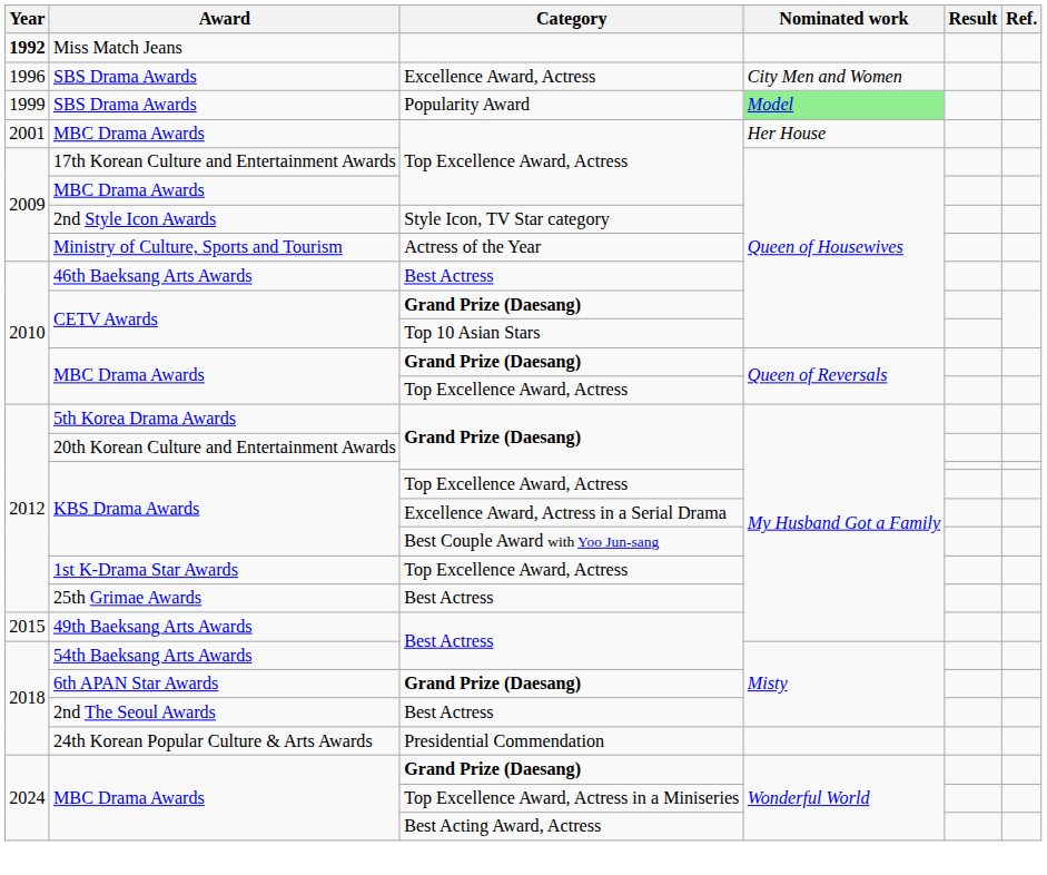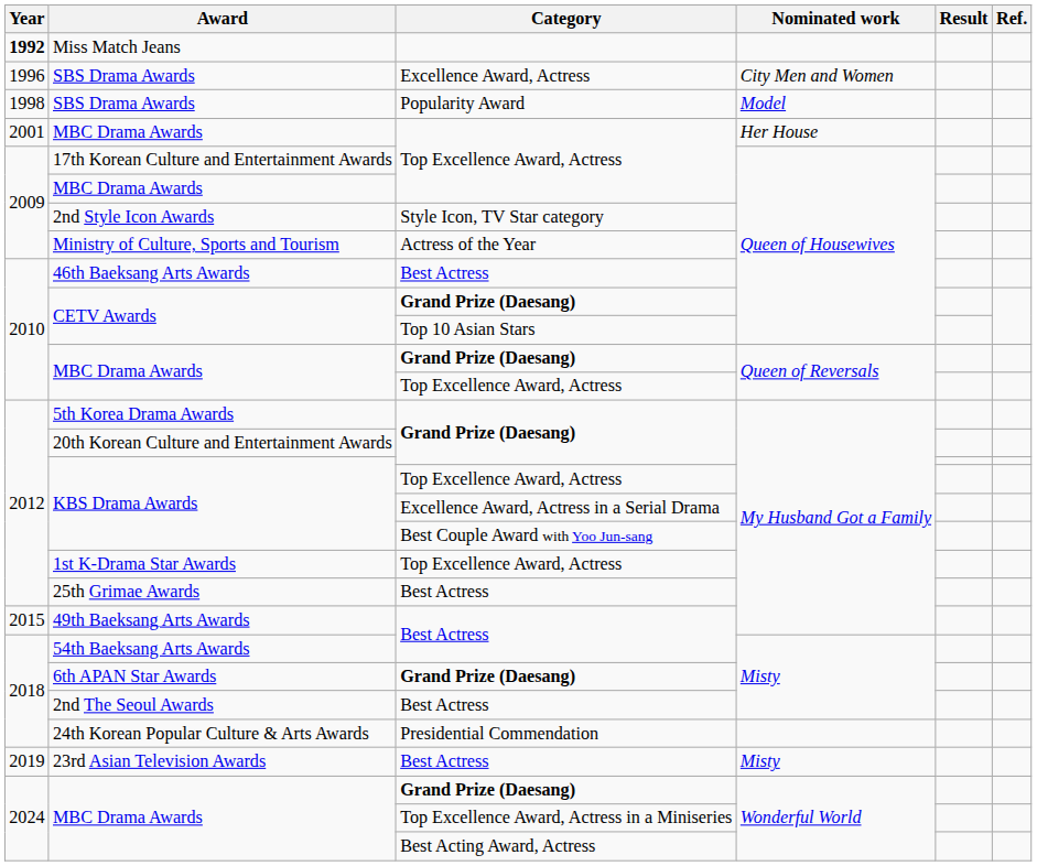SBS Drama Awards / Popularity Award | Year: 1999 -> 1998
SBS Drama Awards / Popularity Award | Nominated work: lightgreen background -> no background
+ row: 2019 | 23rd Asian Television Awards | Best Actress | Misty
